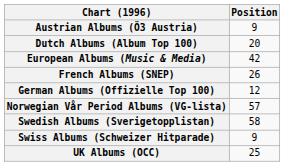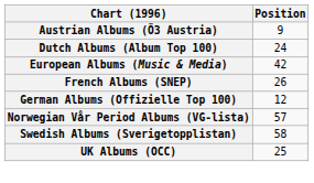Dutch Albums (Album Top 100) | Position: 20 -> 24
- row: Swiss Albums (Schweizer Hitparade) | 9
